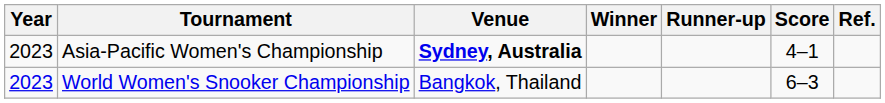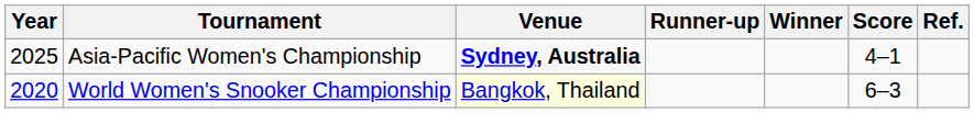columns swapped: Winner <-> Runner-up
Asia-Pacific Women's Championship | Year: 2023 -> 2025
World Women's Snooker Championship | Year: 2023 -> 2020
World Women's Snooker Championship | Venue: no background -> lightyellow background
